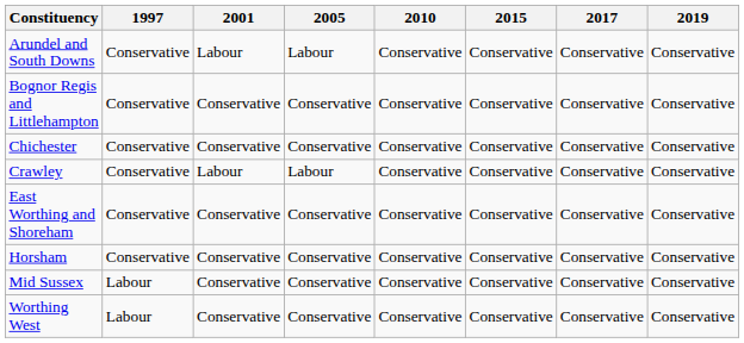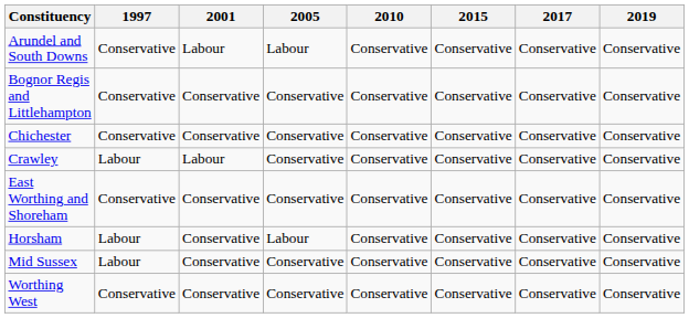Crawley | 1997: Conservative -> Labour
Crawley | 2005: Labour -> Conservative
Horsham | 1997: Conservative -> Labour
Horsham | 2005: Conservative -> Labour
Worthing West | 1997: Labour -> Conservative
